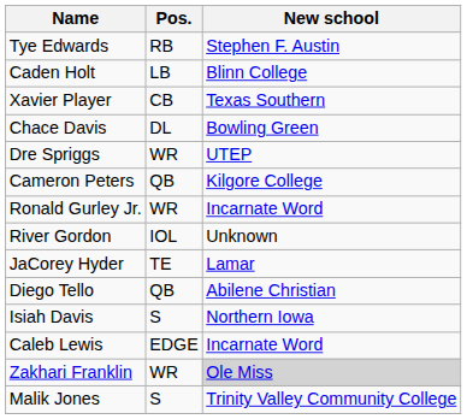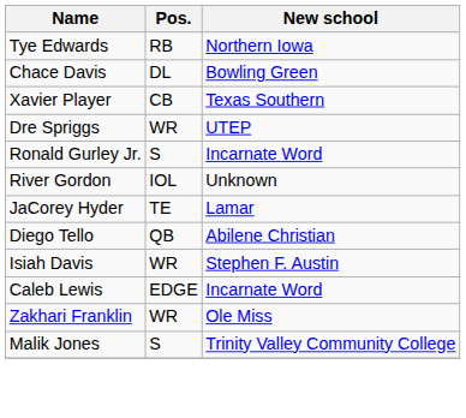Tye Edwards | New school: Stephen F. Austin -> Northern Iowa
- row: Caden Holt | LB | Blinn College
rows swapped: Xavier Player <-> Chace Davis
- row: Cameron Peters | QB | Kilgore College
Ronald Gurley Jr. | Pos.: WR -> S
Isiah Davis | Pos.: S -> WR
Isiah Davis | New school: Northern Iowa -> Stephen F. Austin
Zakhari Franklin | New school: lightgrey background -> no background
